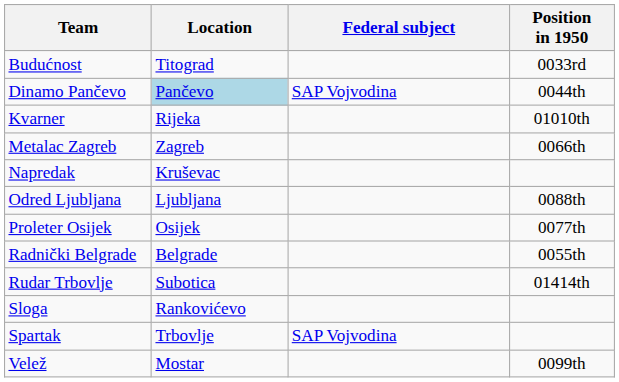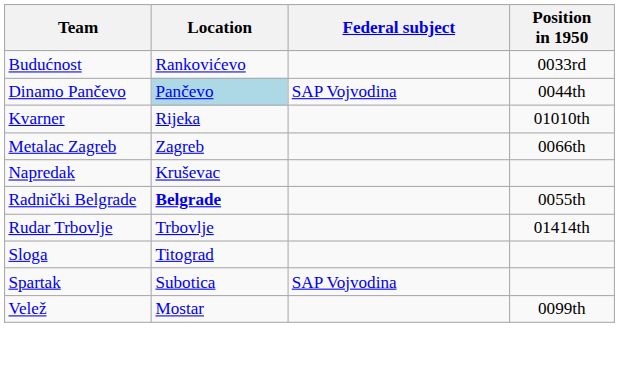Budućnost | Location: Titograd -> Rankovićevo
- row: Odred Ljubljana | Ljubljana | 0088th
- row: Proleter Osijek | Osijek | 0077th
Radnički Belgrade | Location: normal -> bold
Rudar Trbovlje | Location: Subotica -> Trbovlje
Sloga | Location: Rankovićevo -> Titograd
Spartak | Location: Trbovlje -> Subotica
